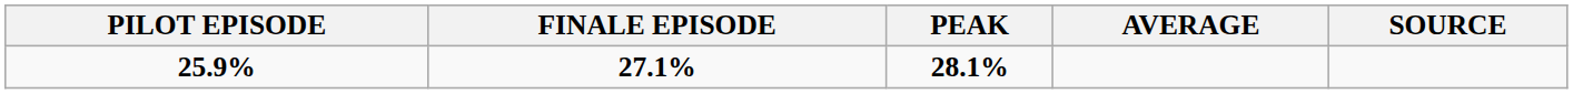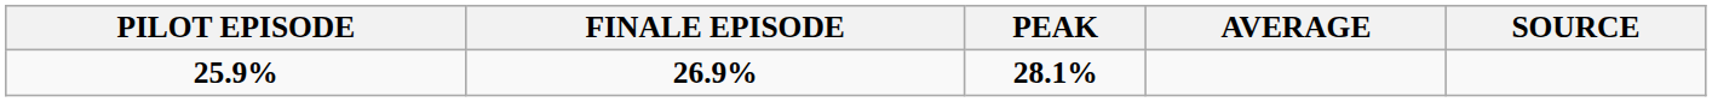25.9% | FINALE EPISODE: 27.1% -> 26.9%
